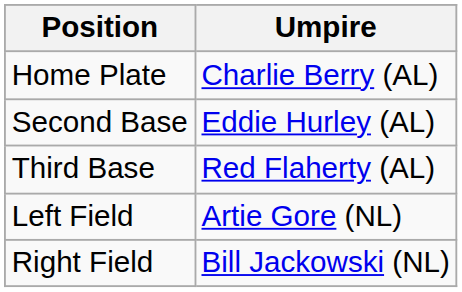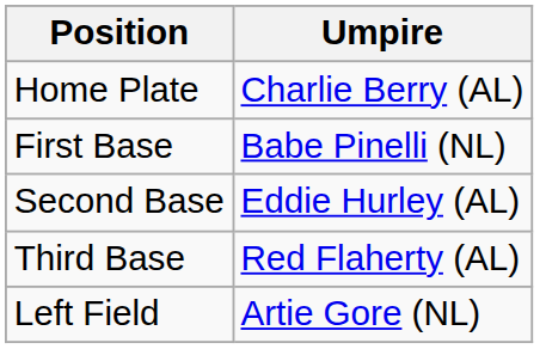+ row: First Base | Babe Pinelli (NL)
- row: Right Field | Bill Jackowski (NL)
